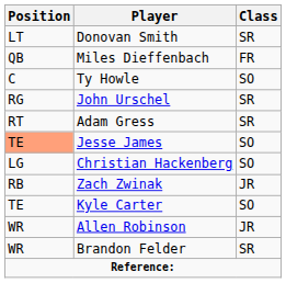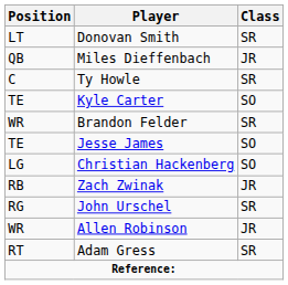Miles Dieffenbach | Class: FR -> JR
Ty Howle | Class: SO -> SR
rows swapped: John Urschel <-> Kyle Carter
rows swapped: Adam Gress <-> Brandon Felder
Jesse James | Position: lightsalmon background -> no background
